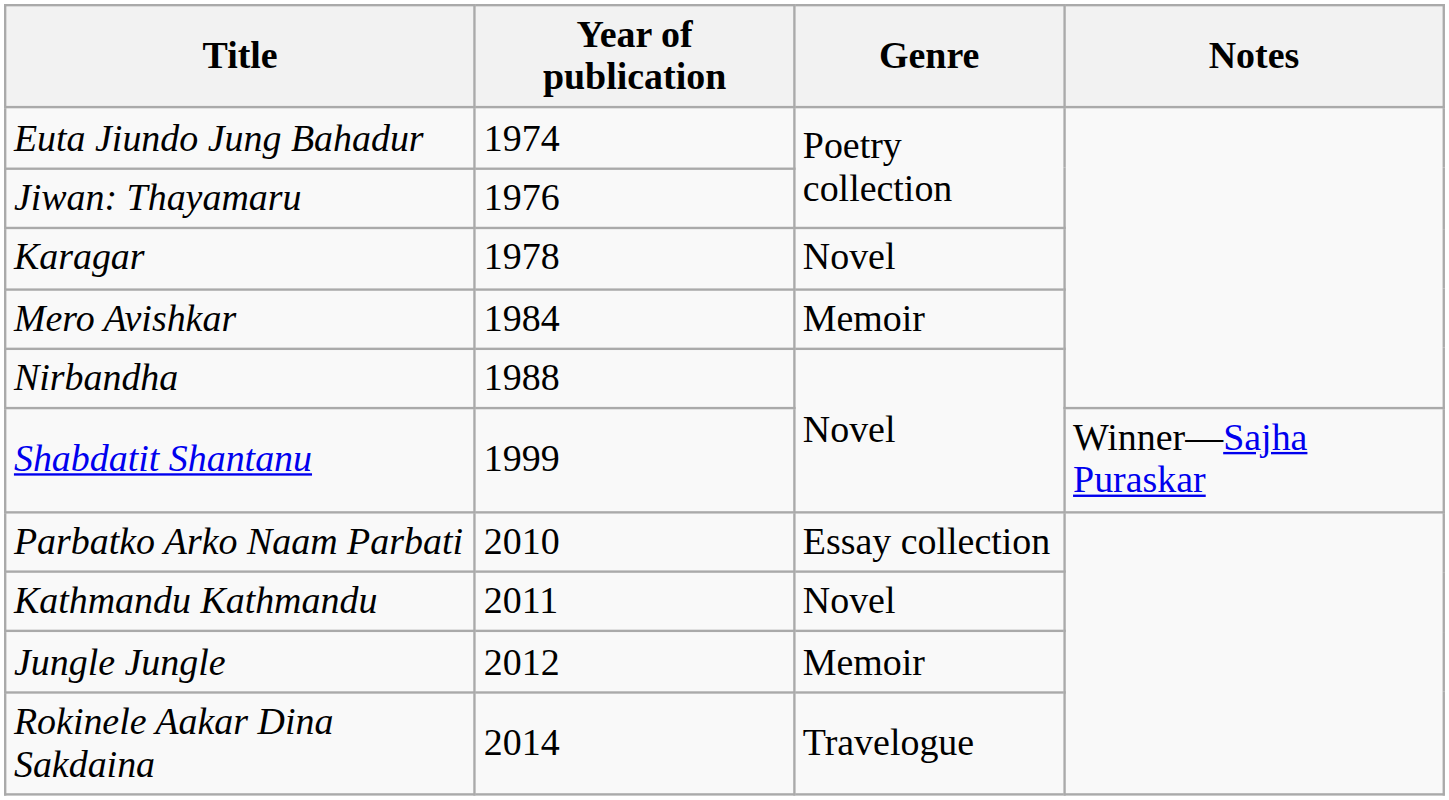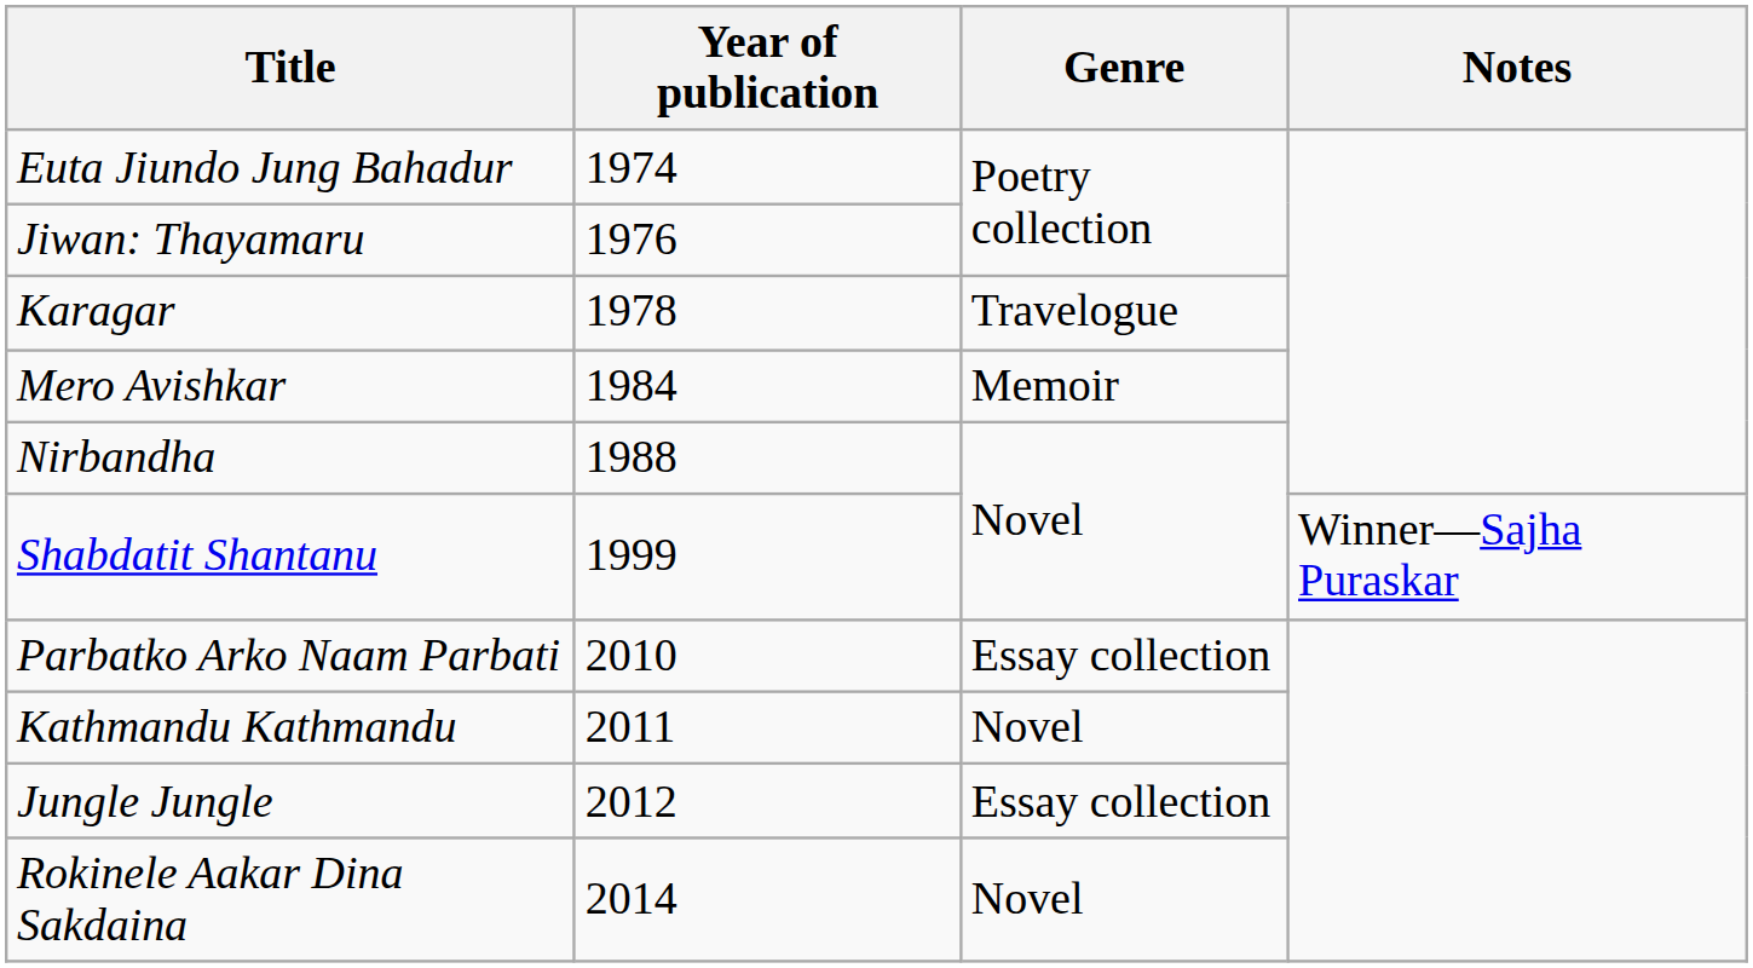Karagar | Genre: Novel -> Travelogue
Jungle Jungle | Genre: Memoir -> Essay collection
Rokinele Aakar Dina Sakdaina | Genre: Travelogue -> Novel
